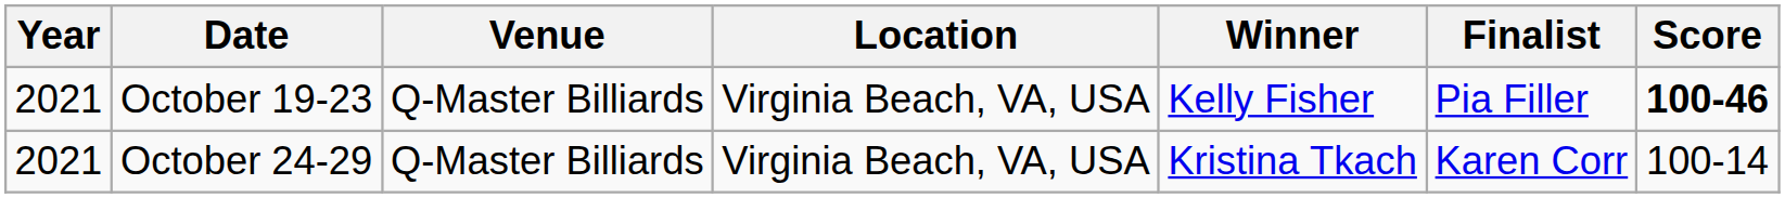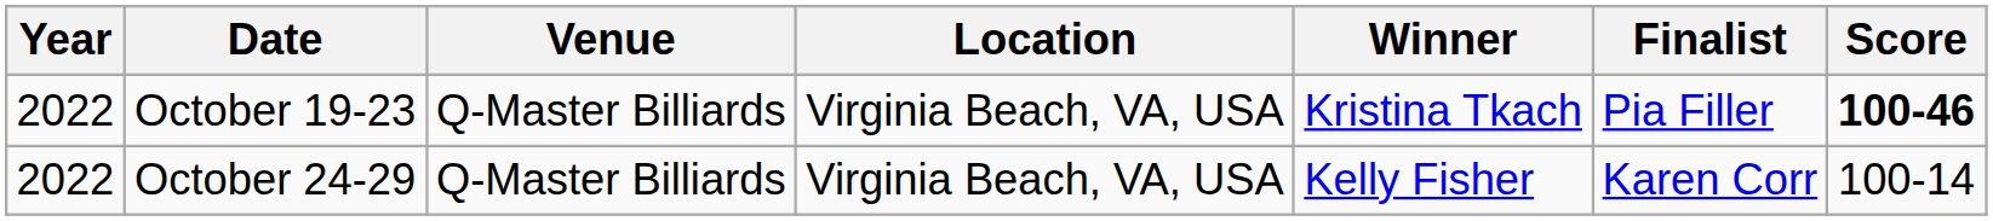October 19-23 | Year: 2021 -> 2022
October 19-23 | Winner: Kelly Fisher -> Kristina Tkach
October 24-29 | Year: 2021 -> 2022
October 24-29 | Winner: Kristina Tkach -> Kelly Fisher
